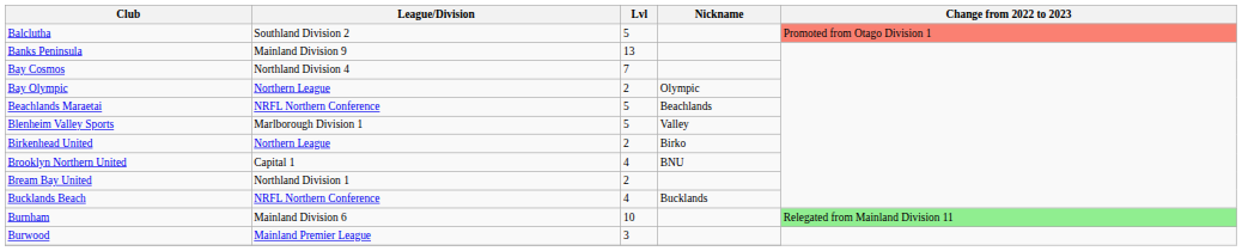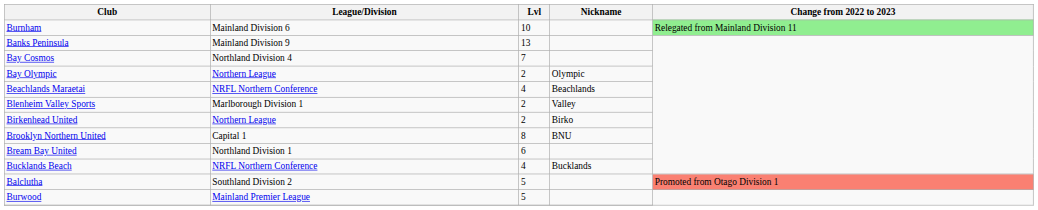rows swapped: Balclutha <-> Burnham
Beachlands Maraetai | Lvl: 5 -> 4
Blenheim Valley Sports | Lvl: 5 -> 2
Brooklyn Northern United | Lvl: 4 -> 8
Bream Bay United | Lvl: 2 -> 6
Burwood | Lvl: 3 -> 5
